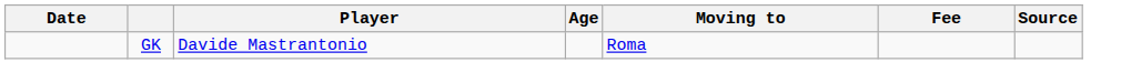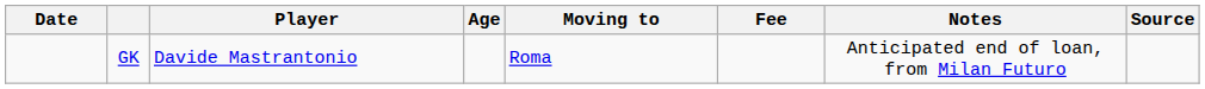+ column: Notes | Anticipated end of loan, from Milan Futuro
